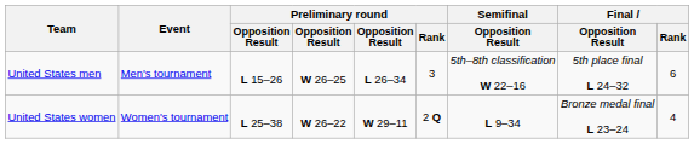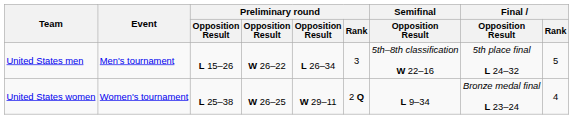United States men | column 4: W 26–25 -> W 26–22
United States men | Final / Rank: 6 -> 5
United States women | column 4: W 26–22 -> W 26–25
